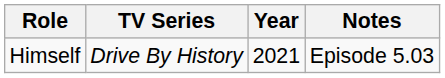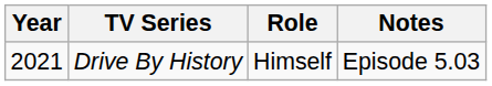columns swapped: Year <-> Role
